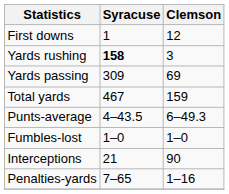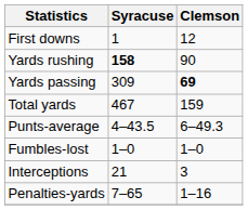Yards rushing | Clemson: 3 -> 90
Yards passing | Clemson: normal -> bold
Interceptions | Clemson: 90 -> 3
